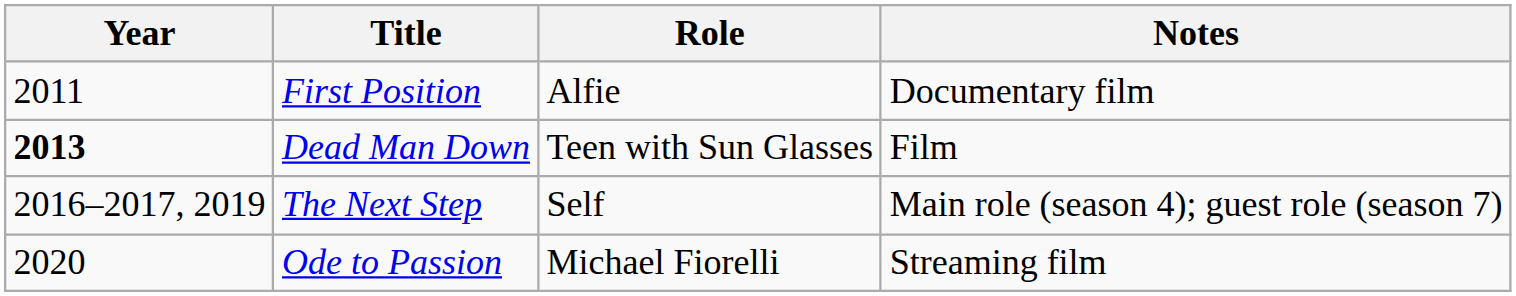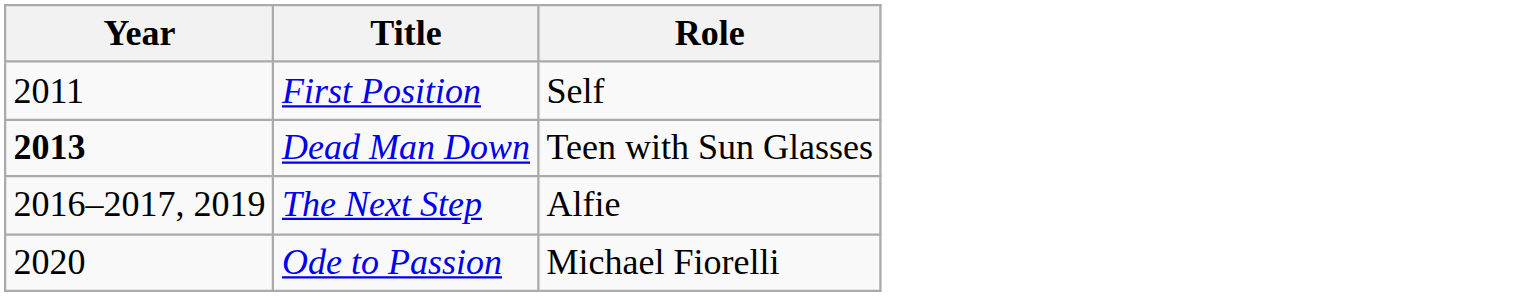- column: Notes | Documentary film | Film | Main role (season 4); guest role (season 7) | Streaming film
First Position | Role: Alfie -> Self
The Next Step | Role: Self -> Alfie
